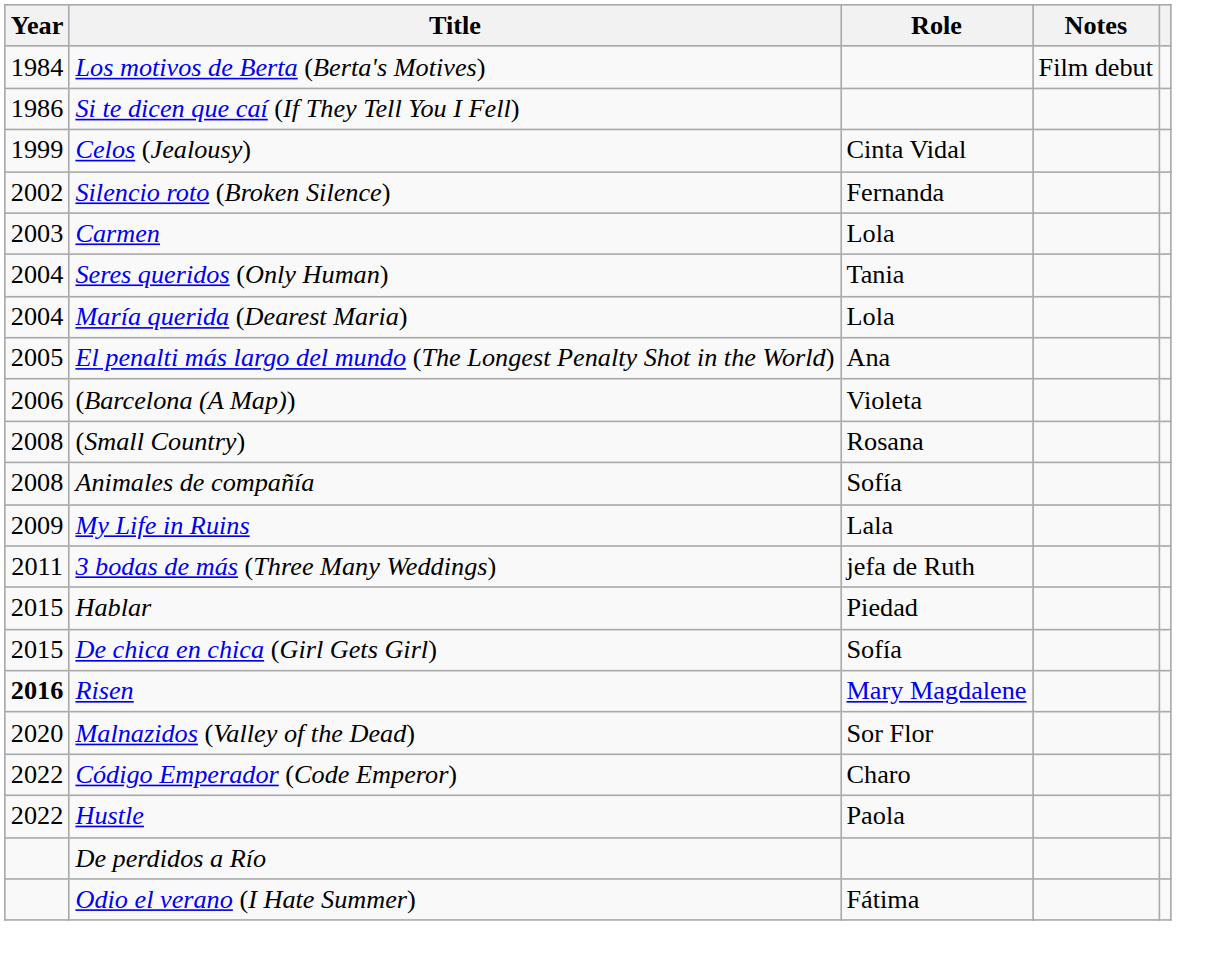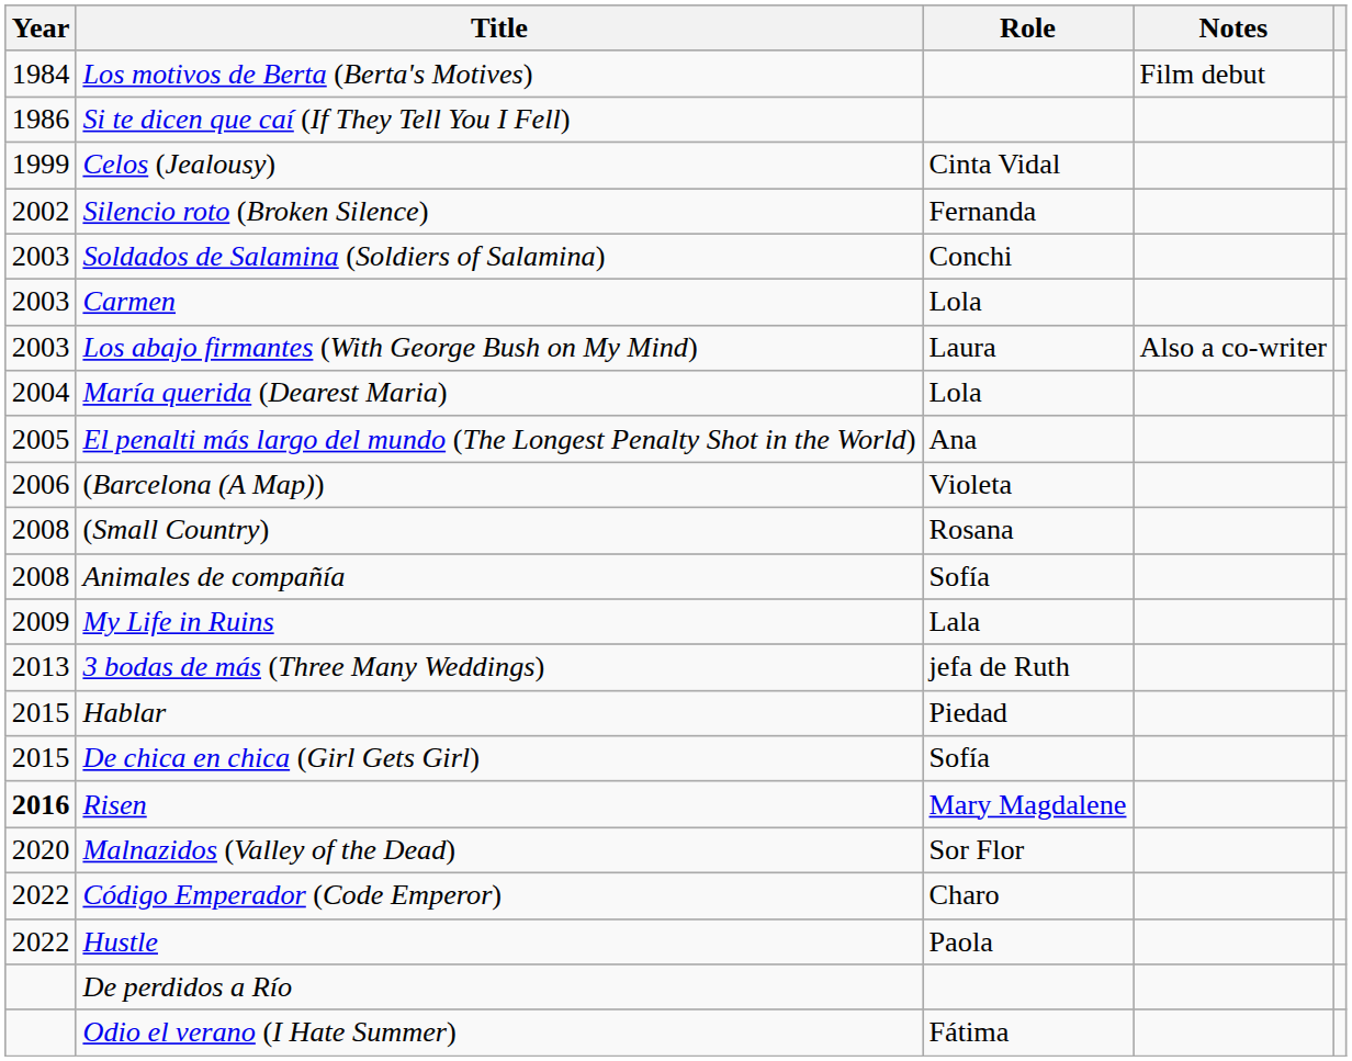+ row: 2003 | Soldados de Salamina (Soldiers of Salamina) | Conchi
+ row: 2003 | Los abajo firmantes (With George Bush on My Mind) | Laura | Also a co-writer
- row: 2004 | Seres queridos (Only Human) | Tania
3 bodas de más (Three Many Weddings) | Year: 2011 -> 2013
